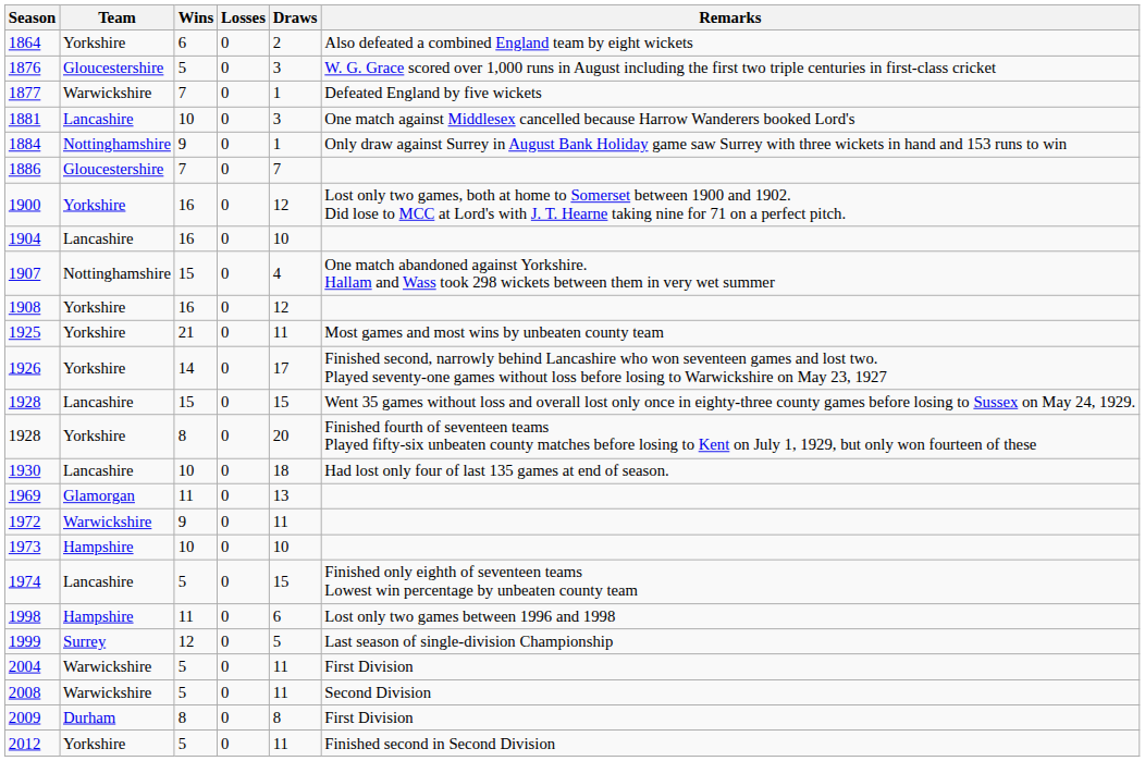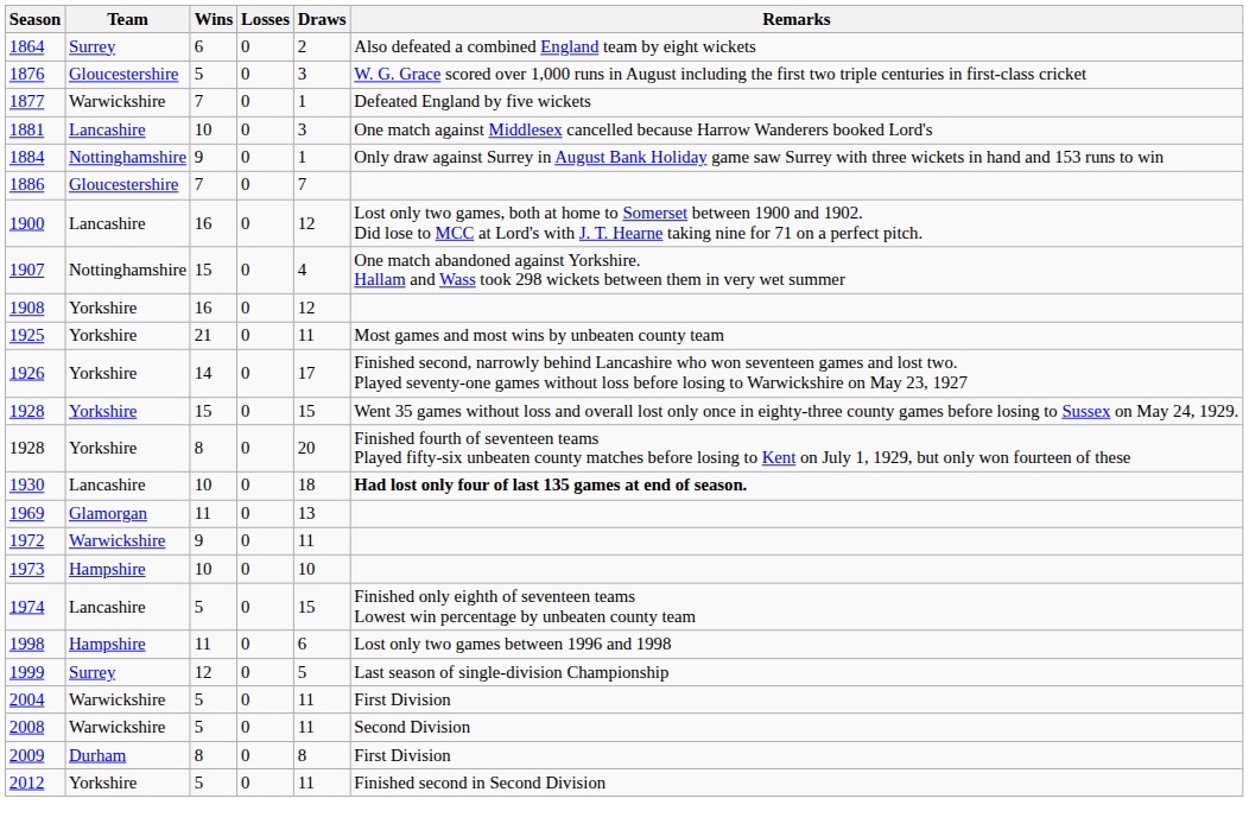1864 | Team: Yorkshire -> Surrey
1900 | Team: Yorkshire -> Lancashire
- row: 1904 | Lancashire | 16 | 0 | 10
1928 / 15 | Team: Lancashire -> Yorkshire
1930 | Remarks: normal -> bold
